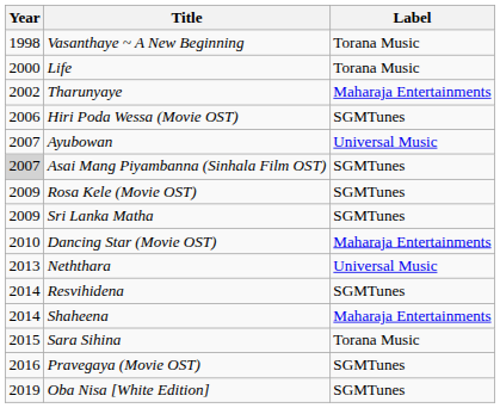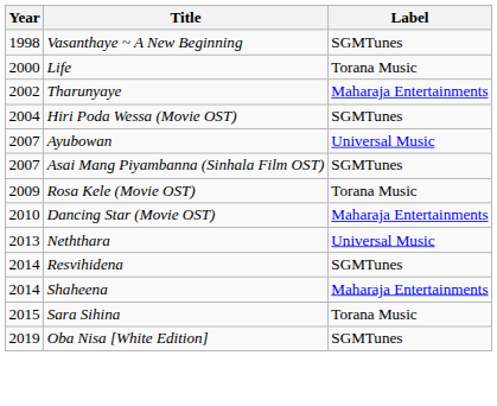Vasanthaye ~ A New Beginning | Label: Torana Music -> SGMTunes
Hiri Poda Wessa (Movie OST) | Year: 2006 -> 2004
Asai Mang Piyambanna (Sinhala Film OST) | Year: lightgrey background -> no background
Rosa Kele (Movie OST) | Label: SGMTunes -> Torana Music
- row: 2009 | Sri Lanka Matha | SGMTunes
- row: 2016 | Pravegaya (Movie OST) | SGMTunes
